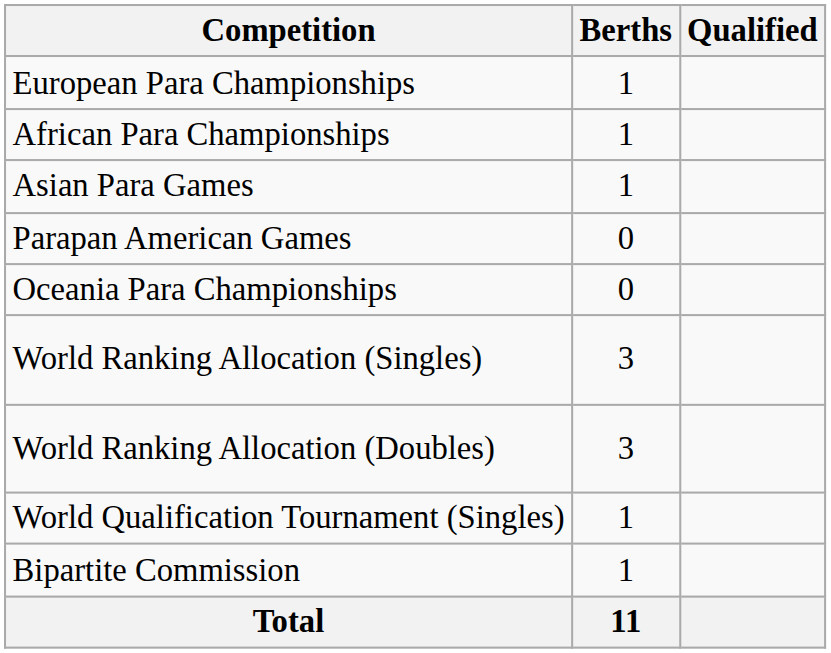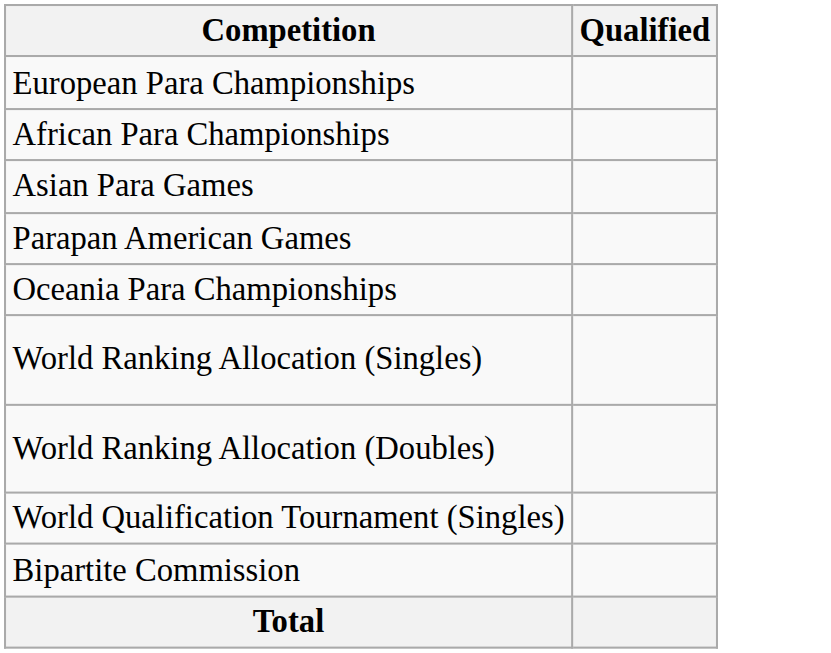- column: Berths | 1 | 1 | 1 | 0 | 0 | 3 | 3 | 1 | 1 | 11
